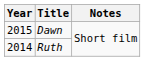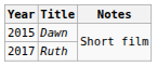Ruth | Year: 2014 -> 2017
